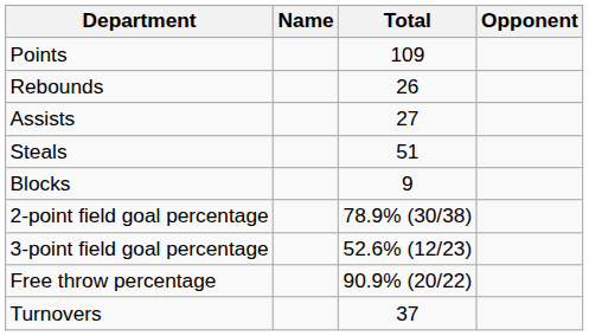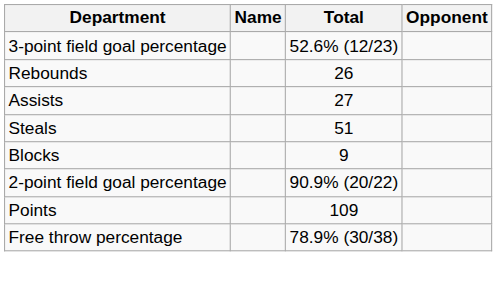rows swapped: Points <-> 3-point field goal percentage
2-point field goal percentage | Total: 78.9% (30/38) -> 90.9% (20/22)
Free throw percentage | Total: 90.9% (20/22) -> 78.9% (30/38)
- row: Turnovers | 37
